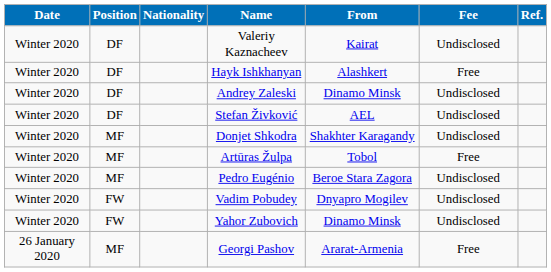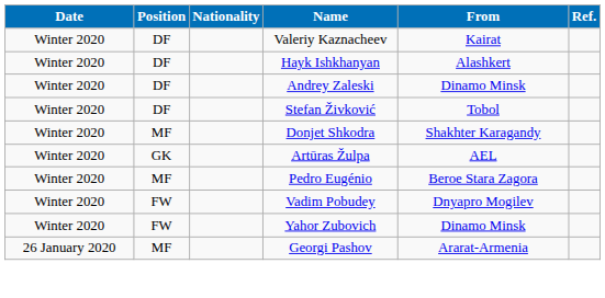- column: Fee | Undisclosed | Free | Undisclosed | Undisclosed | Undisclosed | Free | Undisclosed | Undisclosed | Undisclosed | Free
Stefan Živković | From: AEL -> Tobol
Artūras Žulpa | Position: MF -> GK
Artūras Žulpa | From: Tobol -> AEL
